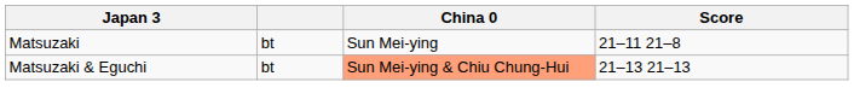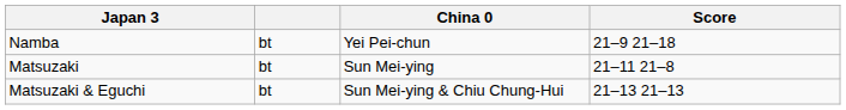+ row: Namba | bt | Yei Pei-chun | 21–9 21–18
Matsuzaki & Eguchi | China 0: lightsalmon background -> no background
